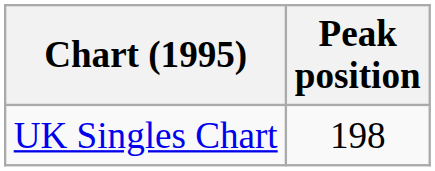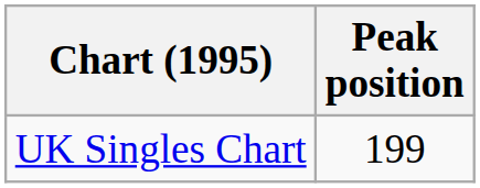UK Singles Chart | Peak position: 198 -> 199
